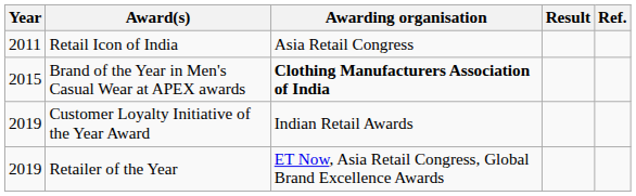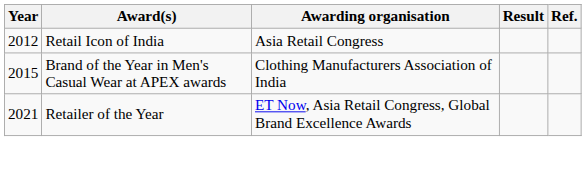Retail Icon of India | Year: 2011 -> 2012
Brand of the Year in Men's Casual Wear at APEX awards | Awarding organisation: bold -> normal
- row: 2019 | Customer Loyalty Initiative of the Year Award | Indian Retail Awards
Retailer of the Year | Year: 2019 -> 2021
